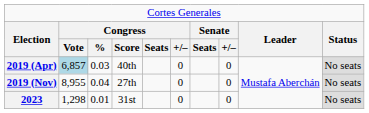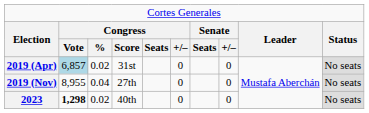2019 (Apr) | column 3: 0.03 -> 0.02
2019 (Apr) | column 4: 40th -> 31st
2023 | column 2: normal -> bold
2023 | column 3: 0.01 -> 0.02
2023 | column 4: 31st -> 40th
